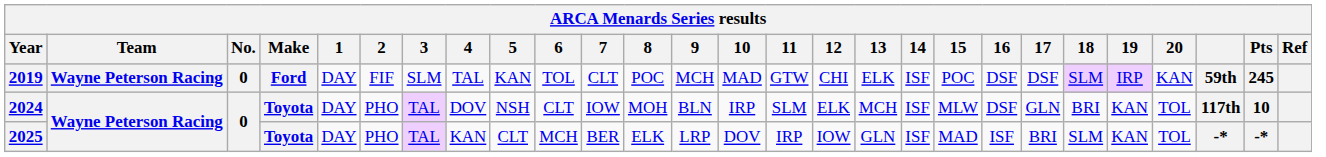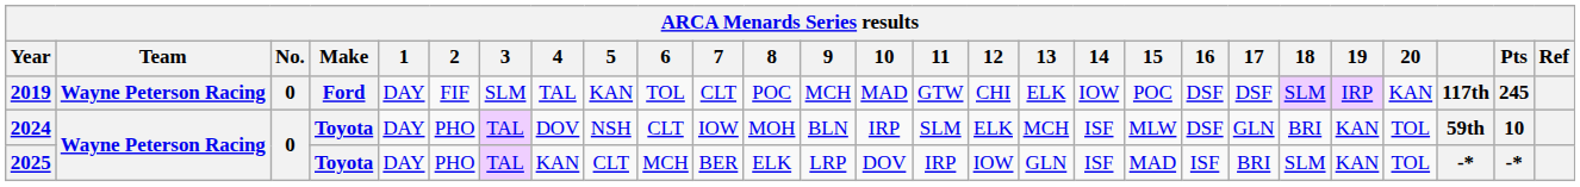2019 | 14: ISF -> IOW
2019 | column 25: 59th -> 117th
2024 | column 25: 117th -> 59th
